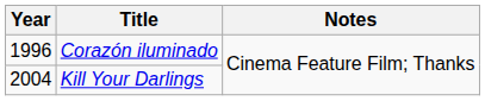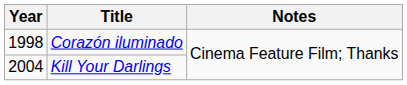Corazón iluminado | Year: 1996 -> 1998
